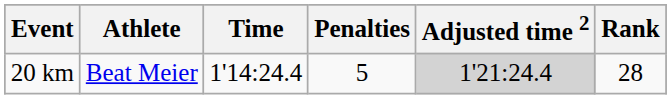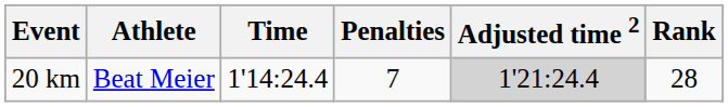20 km | Penalties: 5 -> 7
